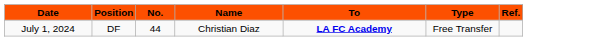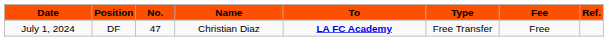+ column: Fee | Free
July 1, 2024 | No.: 44 -> 47
